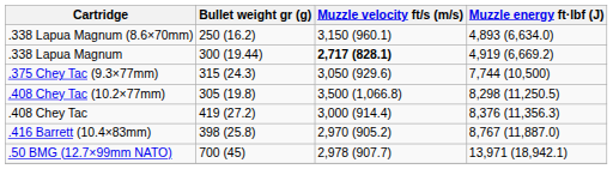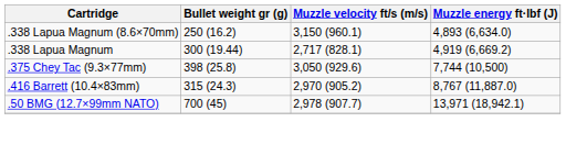.338 Lapua Magnum | Muzzle velocity ft/s (m/s): bold -> normal
.375 Chey Tac (9.3×77mm) | Bullet weight gr (g): 315 (24.3) -> 398 (25.8)
- row: .408 Chey Tac (10.2×77mm) | 305 (19.8) | 3,500 (1,066.8) | 8,298 (11,250.5)
- row: .408 Chey Tac | 419 (27.2) | 3,000 (914.4) | 8,376 (11,356.3)
.416 Barrett (10.4×83mm) | Bullet weight gr (g): 398 (25.8) -> 315 (24.3)
